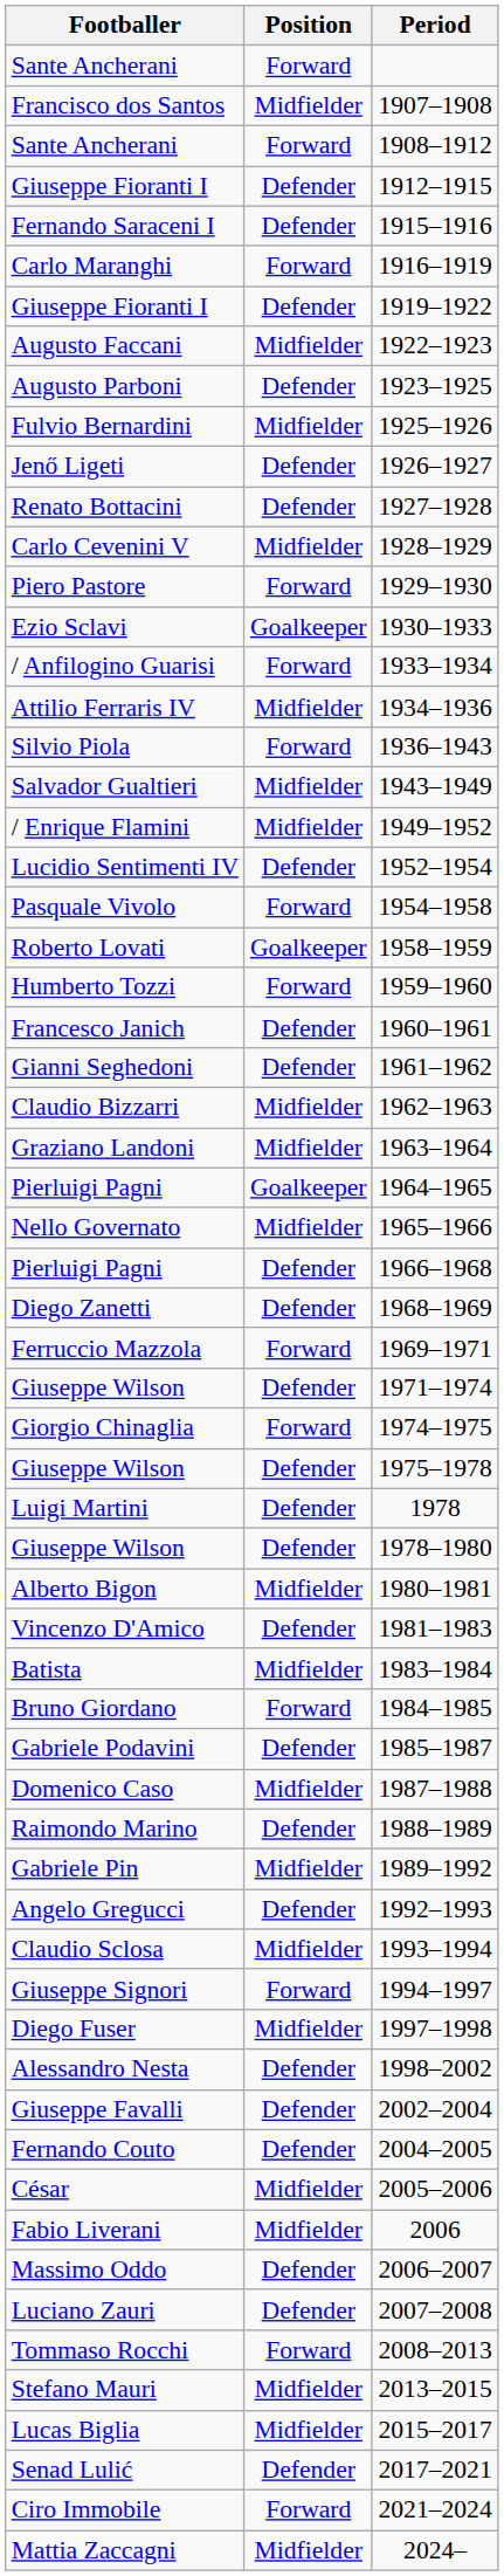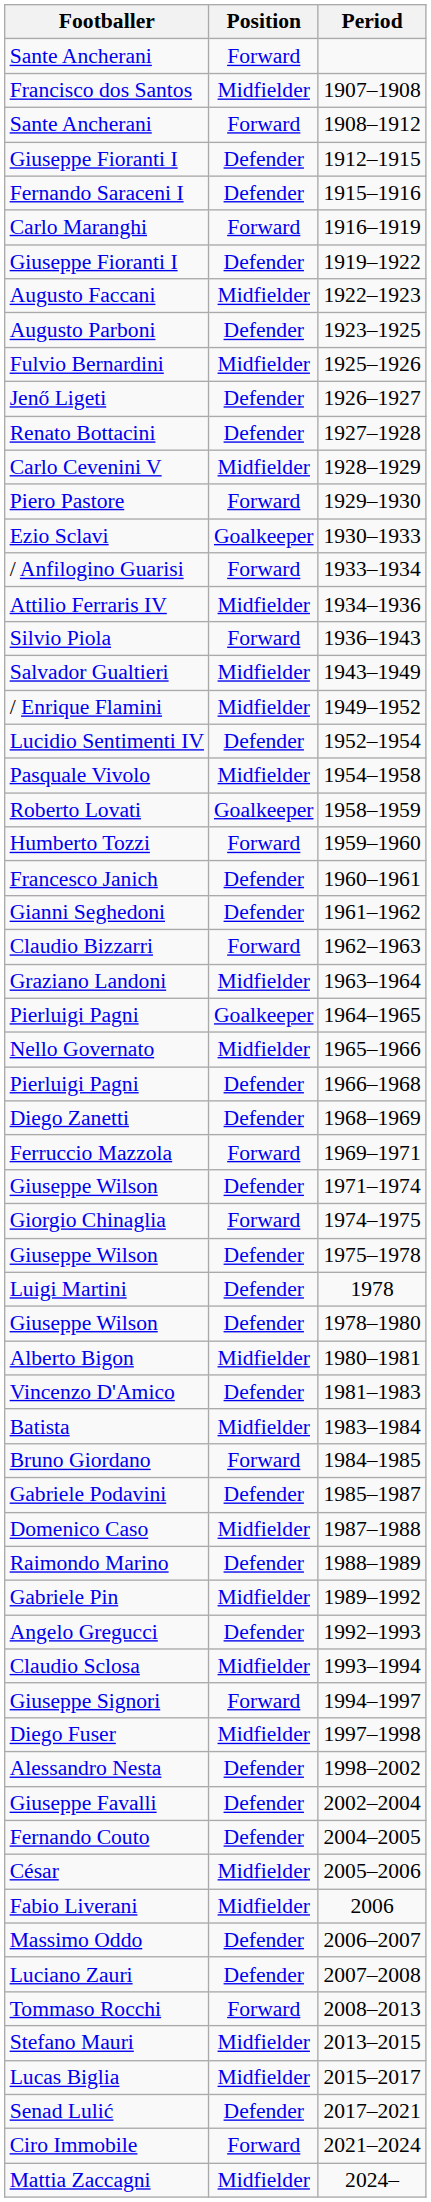Pasquale Vivolo | Position: Forward -> Midfielder
Claudio Bizzarri | Position: Midfielder -> Forward
